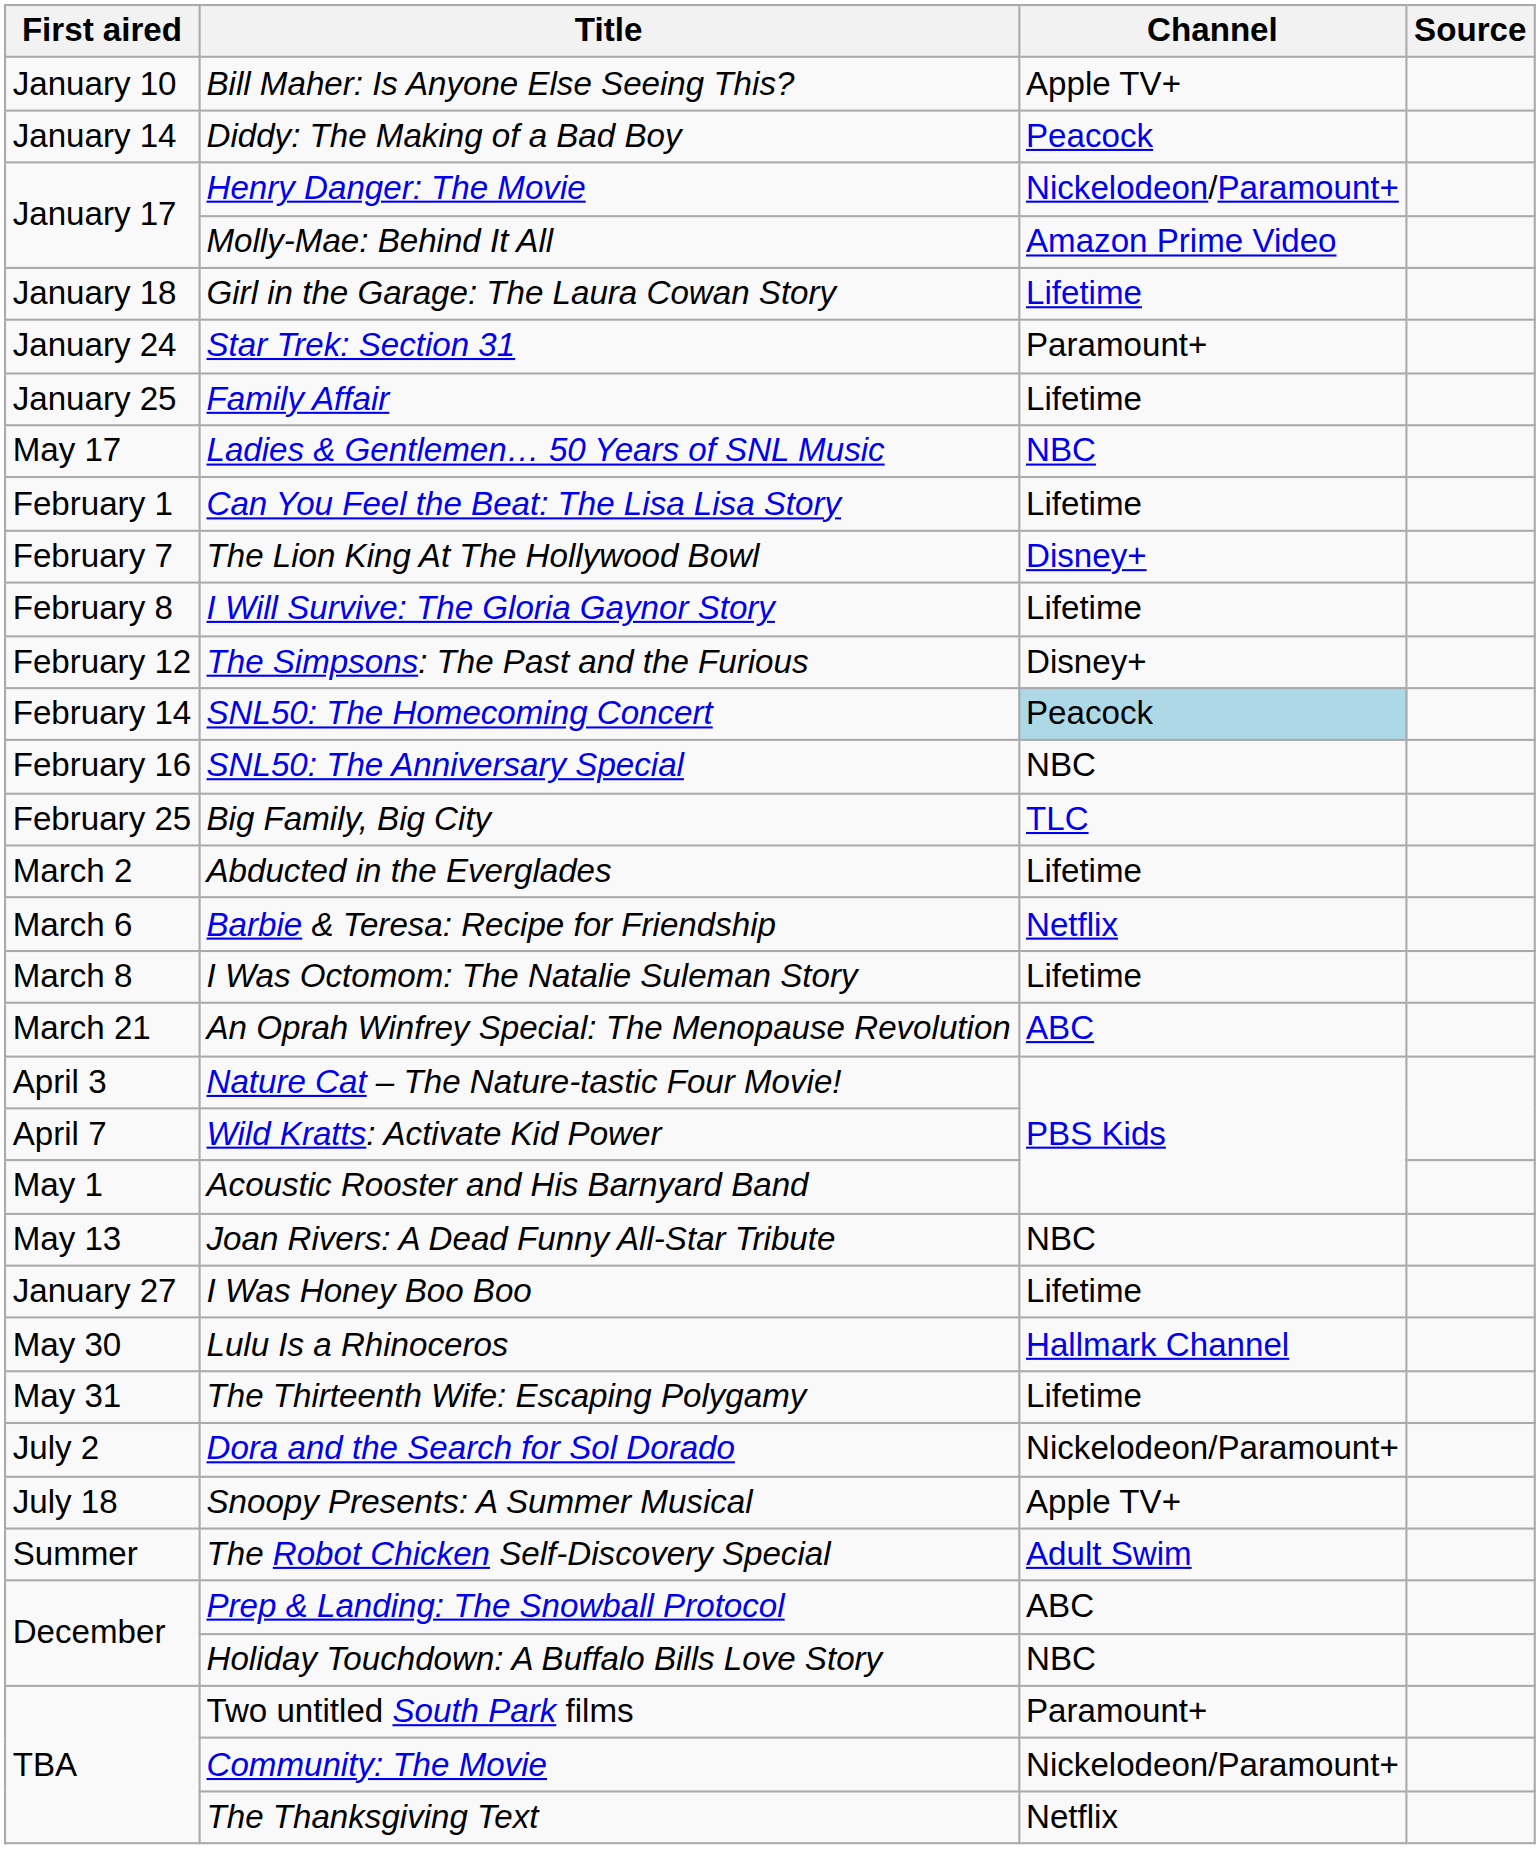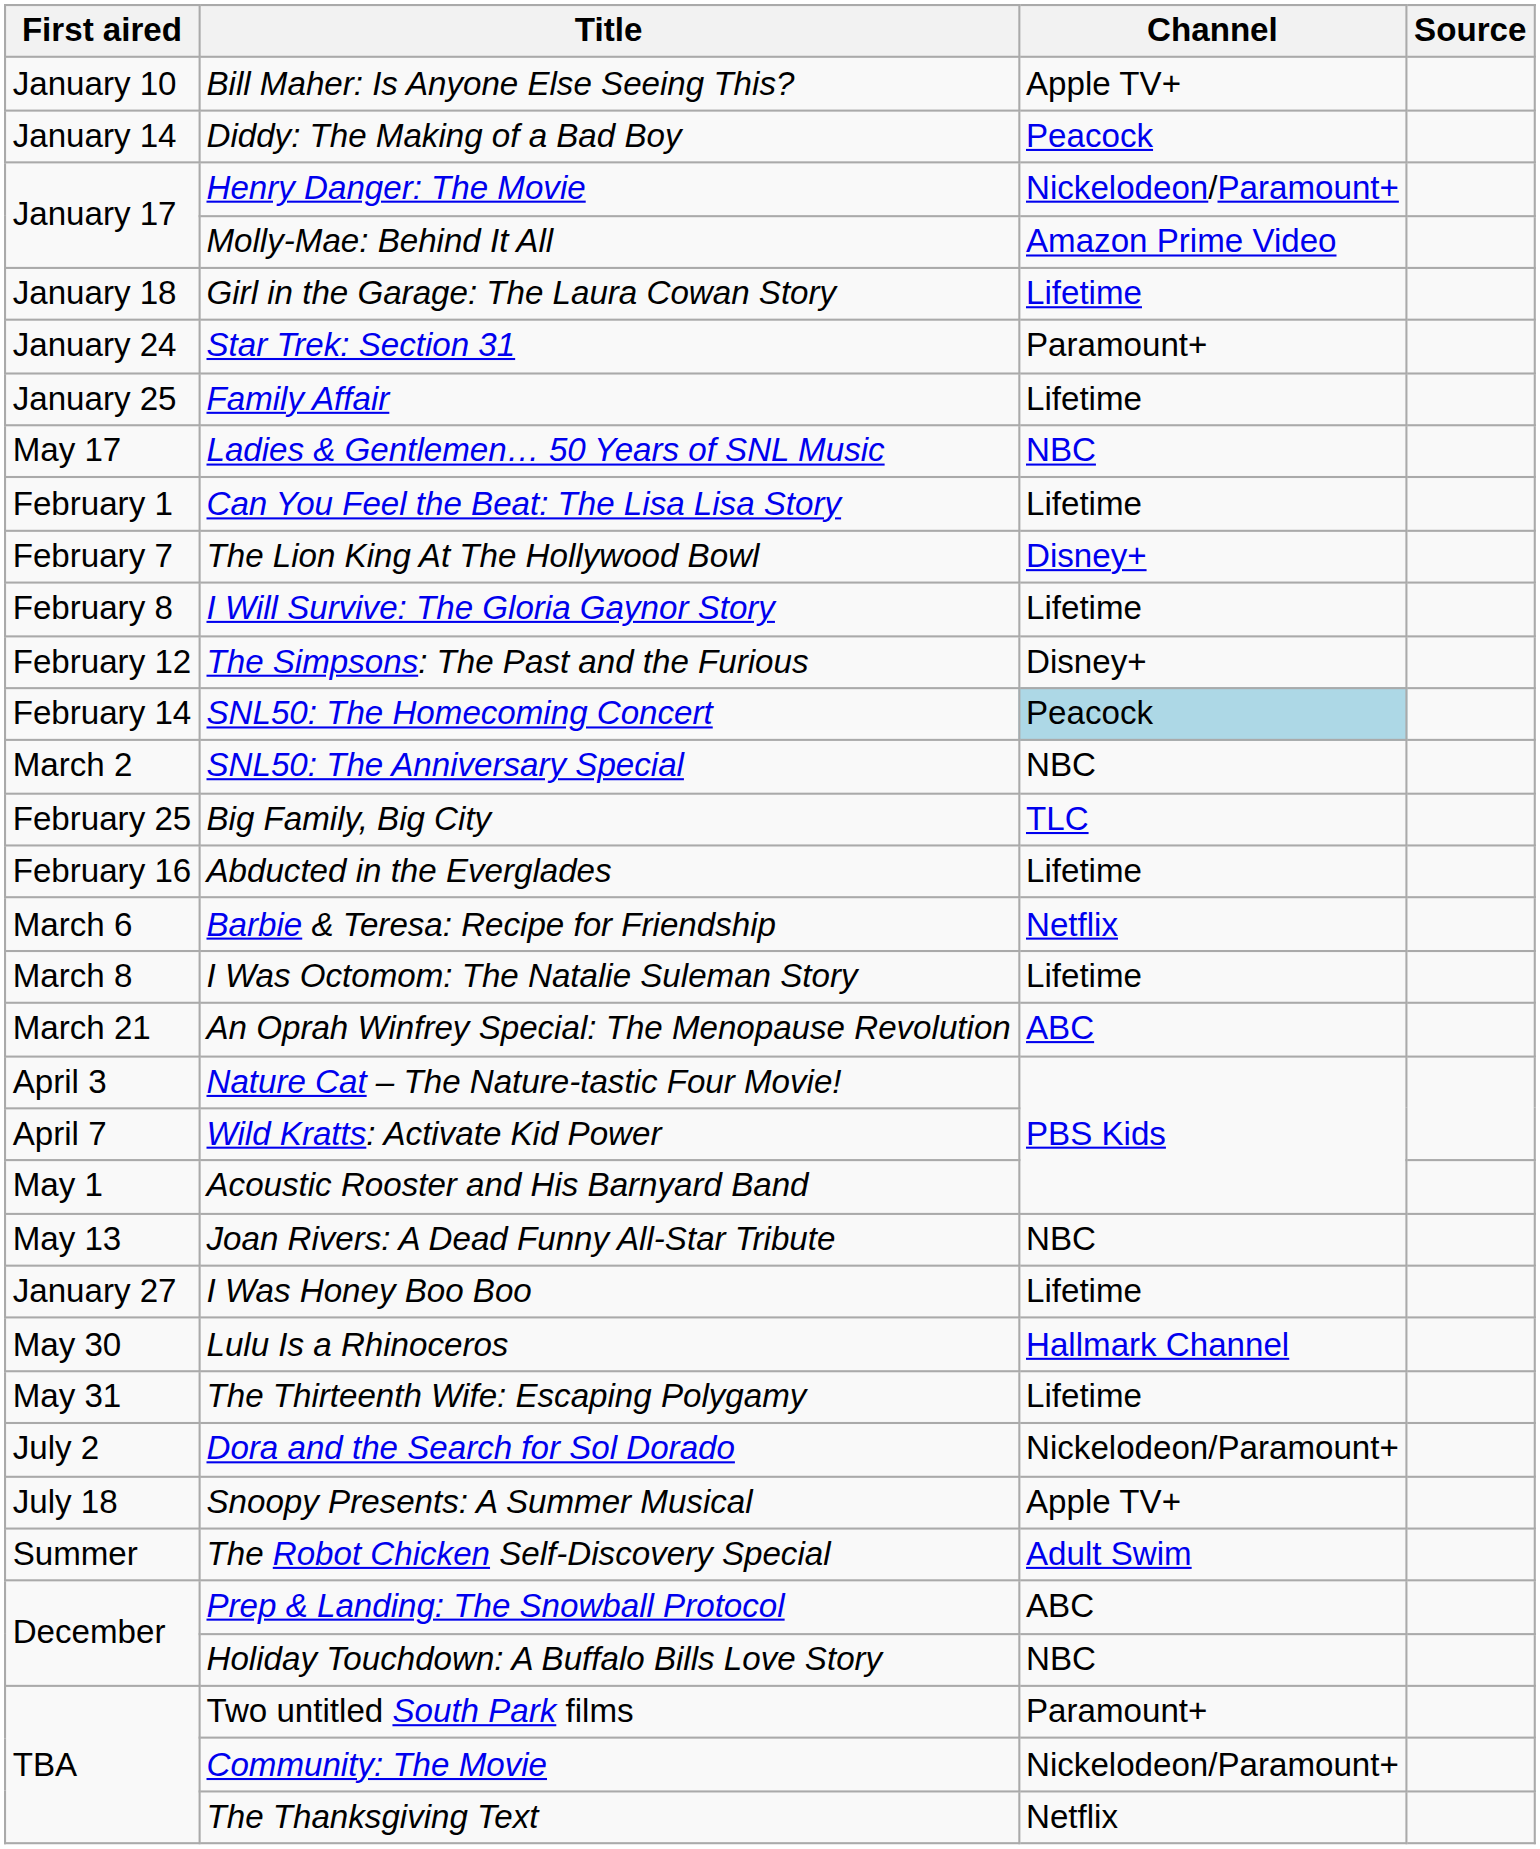SNL50: The Anniversary Special | First aired: February 16 -> March 2
Abducted in the Everglades | First aired: March 2 -> February 16
